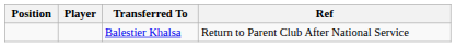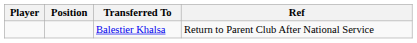columns swapped: Position <-> Player
